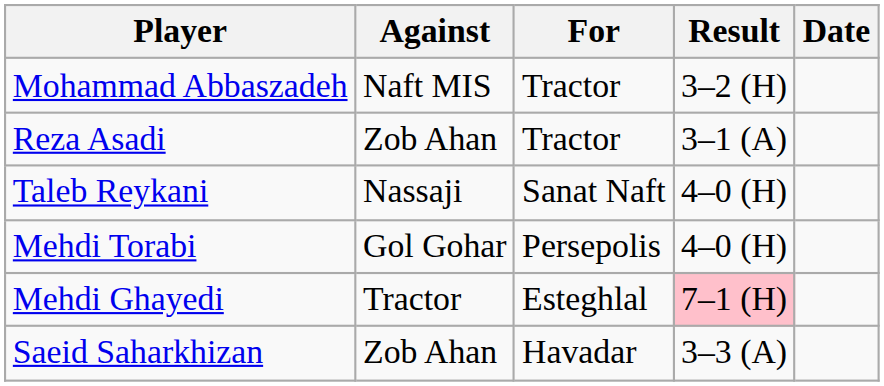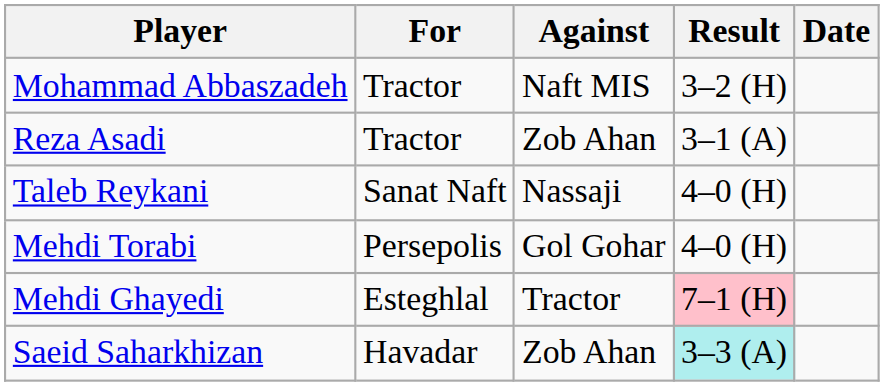columns swapped: For <-> Against
Saeid Saharkhizan | Result: no background -> paleturquoise background
